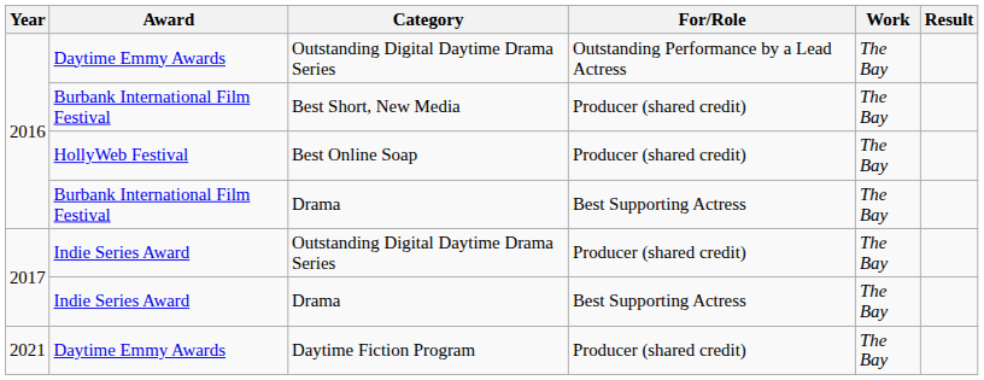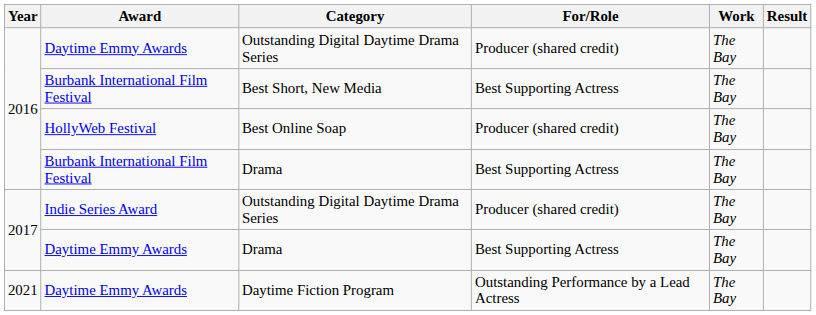2016 / Outstanding Digital Daytime Drama Series | For/Role: Outstanding Performance by a Lead Actress -> Producer (shared credit)
Best Short, New Media | For/Role: Producer (shared credit) -> Best Supporting Actress
2017 / Drama | Award: Indie Series Award -> Daytime Emmy Awards
Daytime Fiction Program | For/Role: Producer (shared credit) -> Outstanding Performance by a Lead Actress
